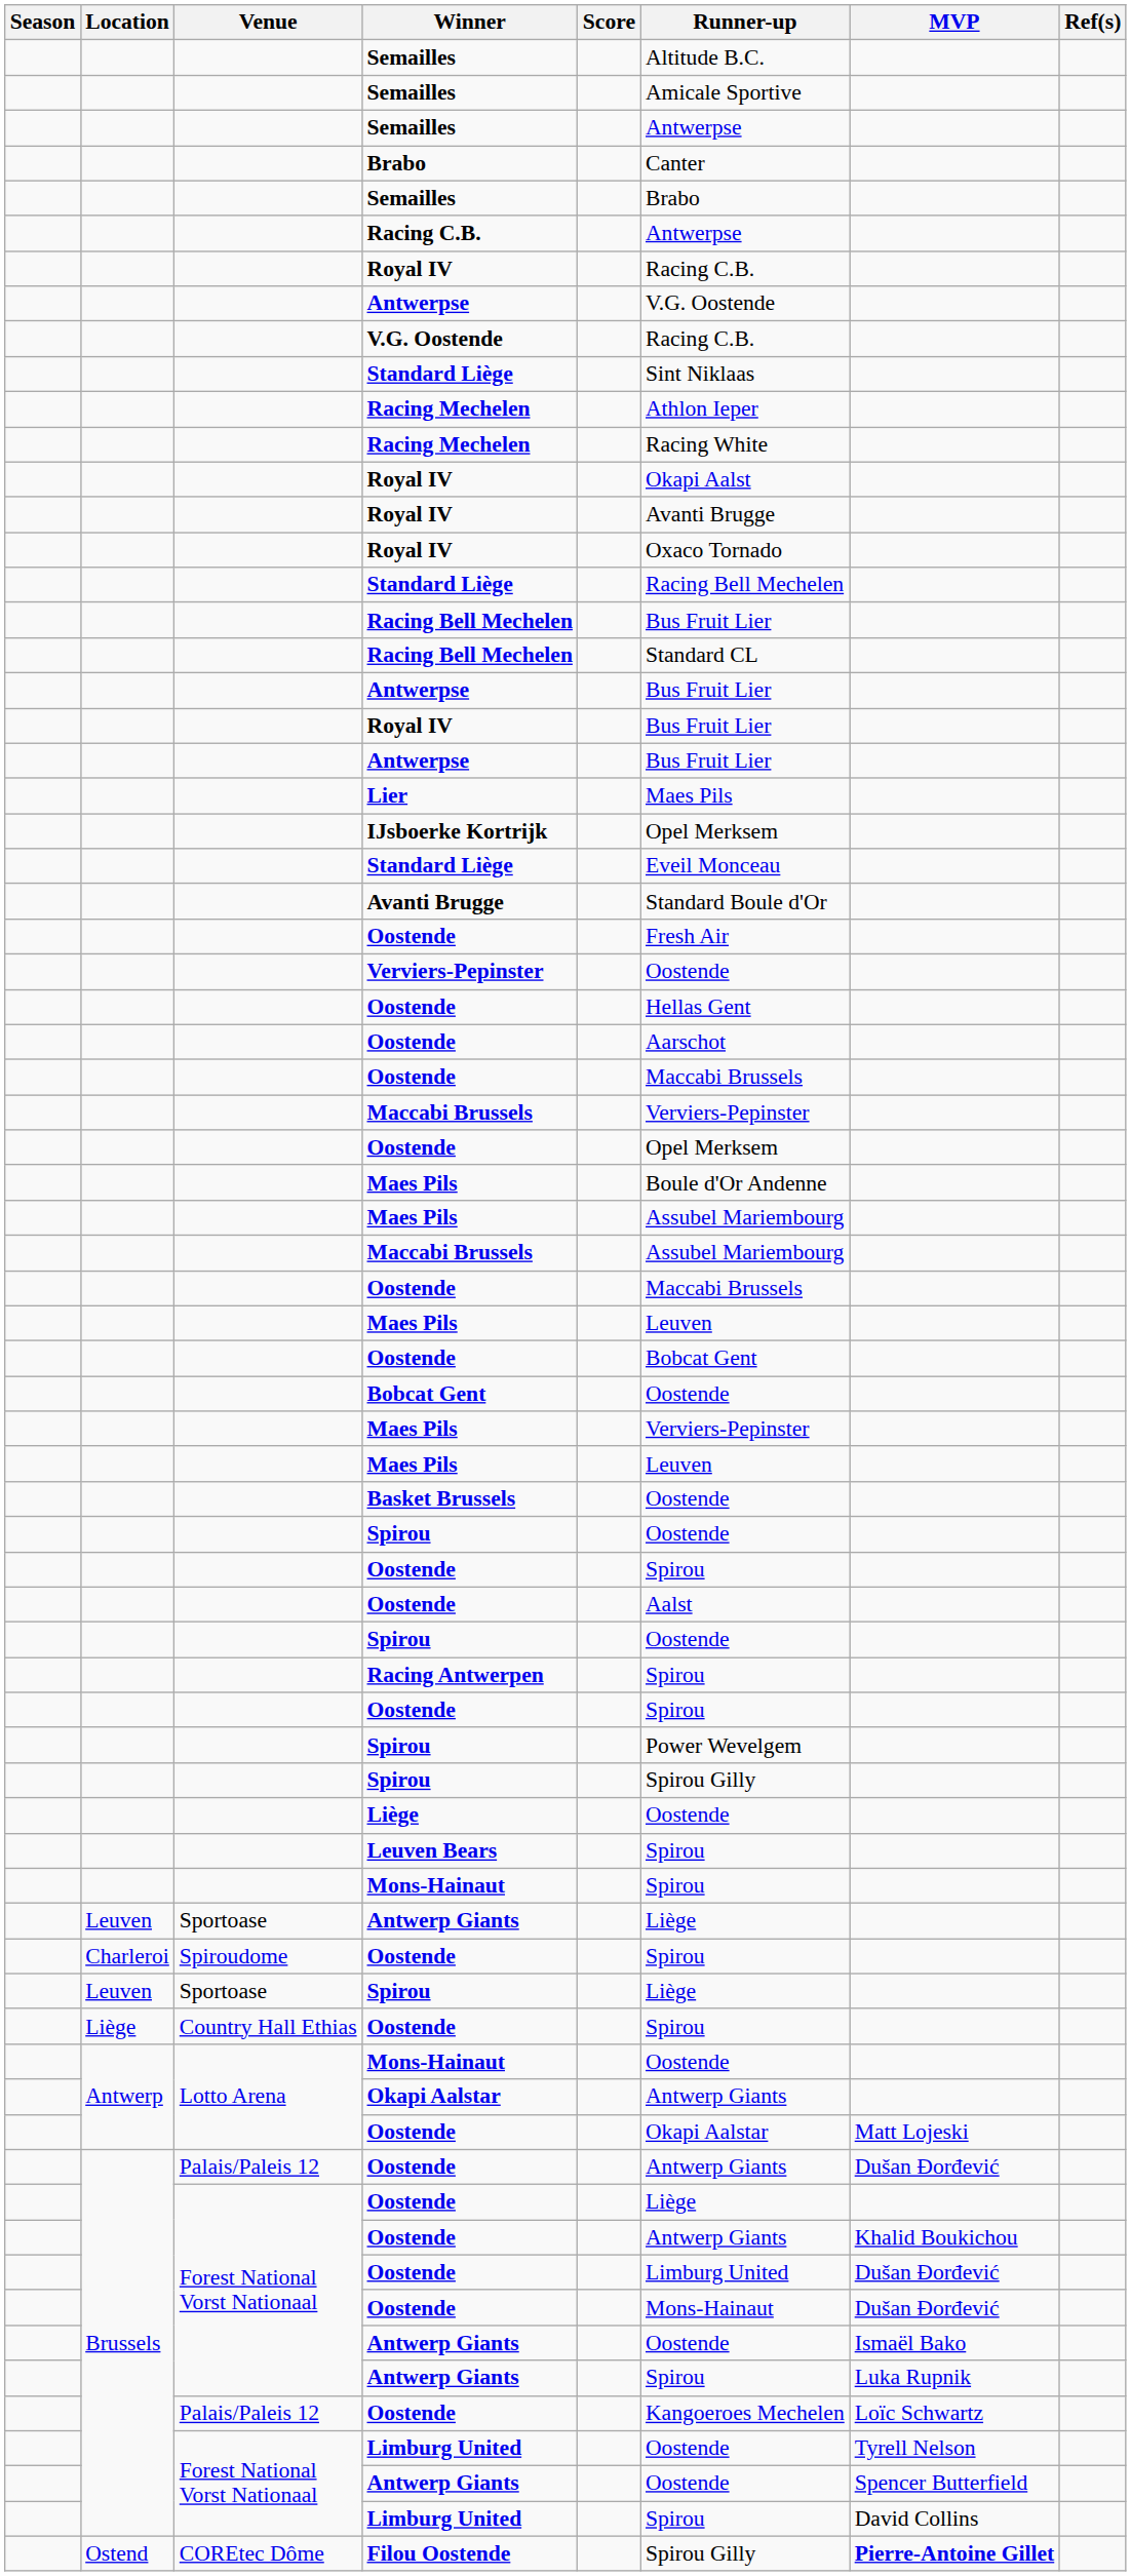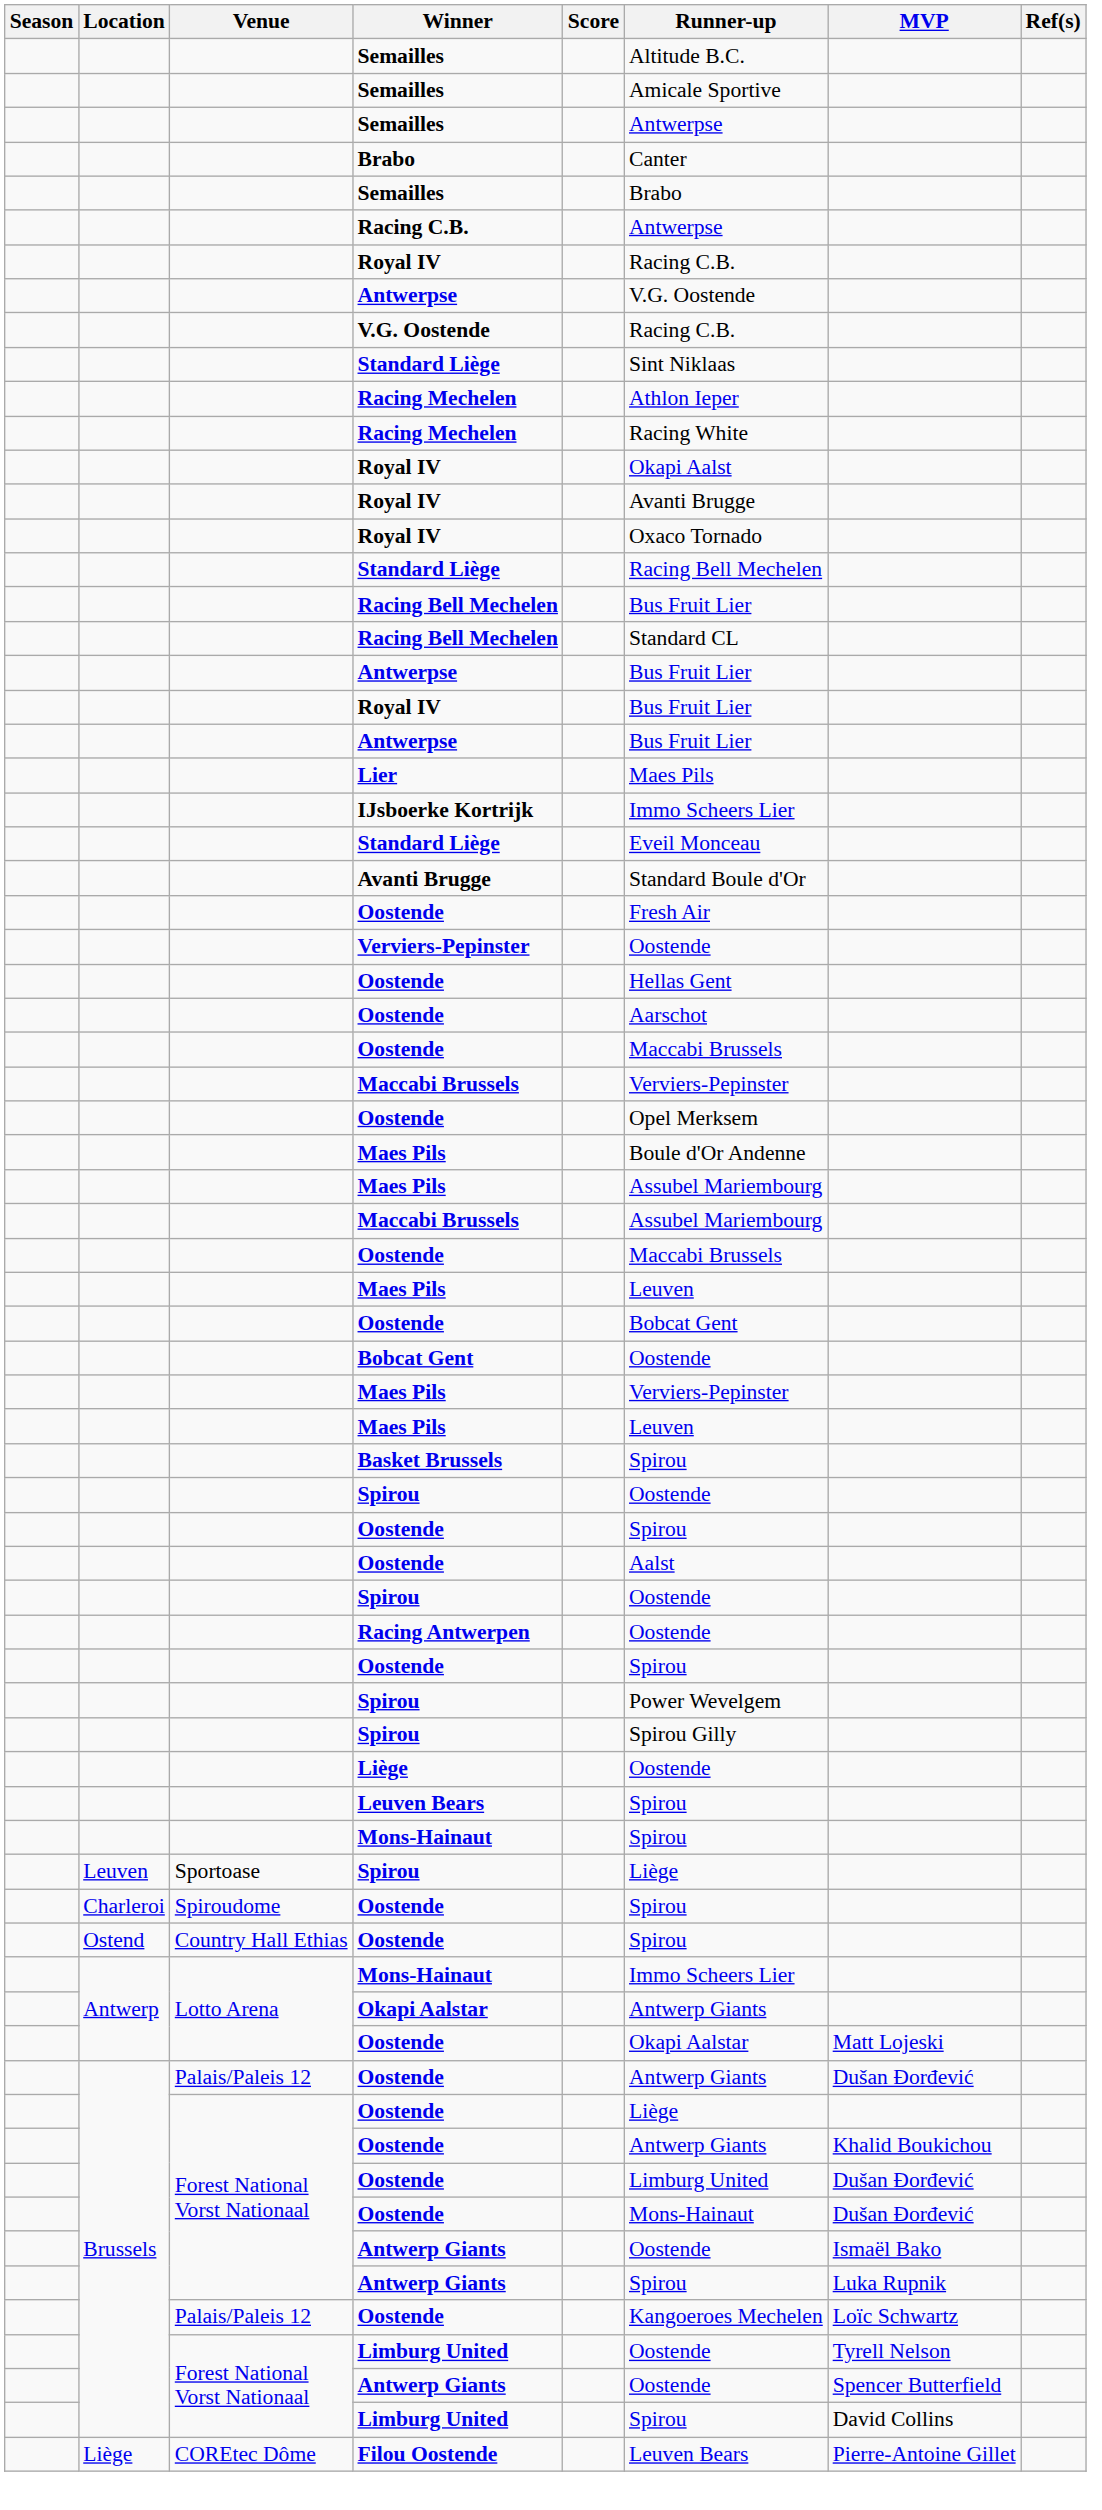IJsboerke Kortrijk | Runner-up: Opel Merksem -> Immo Scheers Lier
Basket Brussels | Runner-up: Oostende -> Spirou
Racing Antwerpen | Runner-up: Spirou -> Oostende
- row: Leuven | Sportoase | Antwerp Giants | Liège
rows swapped: Spiroudome / Oostende <-> Sportoase / Spirou
Country Hall Ethias / Oostende | Location: Liège -> Ostend
Lotto Arena / Mons-Hainaut | Runner-up: Oostende -> Immo Scheers Lier
Filou Oostende | Location: Ostend -> Liège
Filou Oostende | Runner-up: Spirou Gilly -> Leuven Bears
Filou Oostende | MVP: bold -> normal
